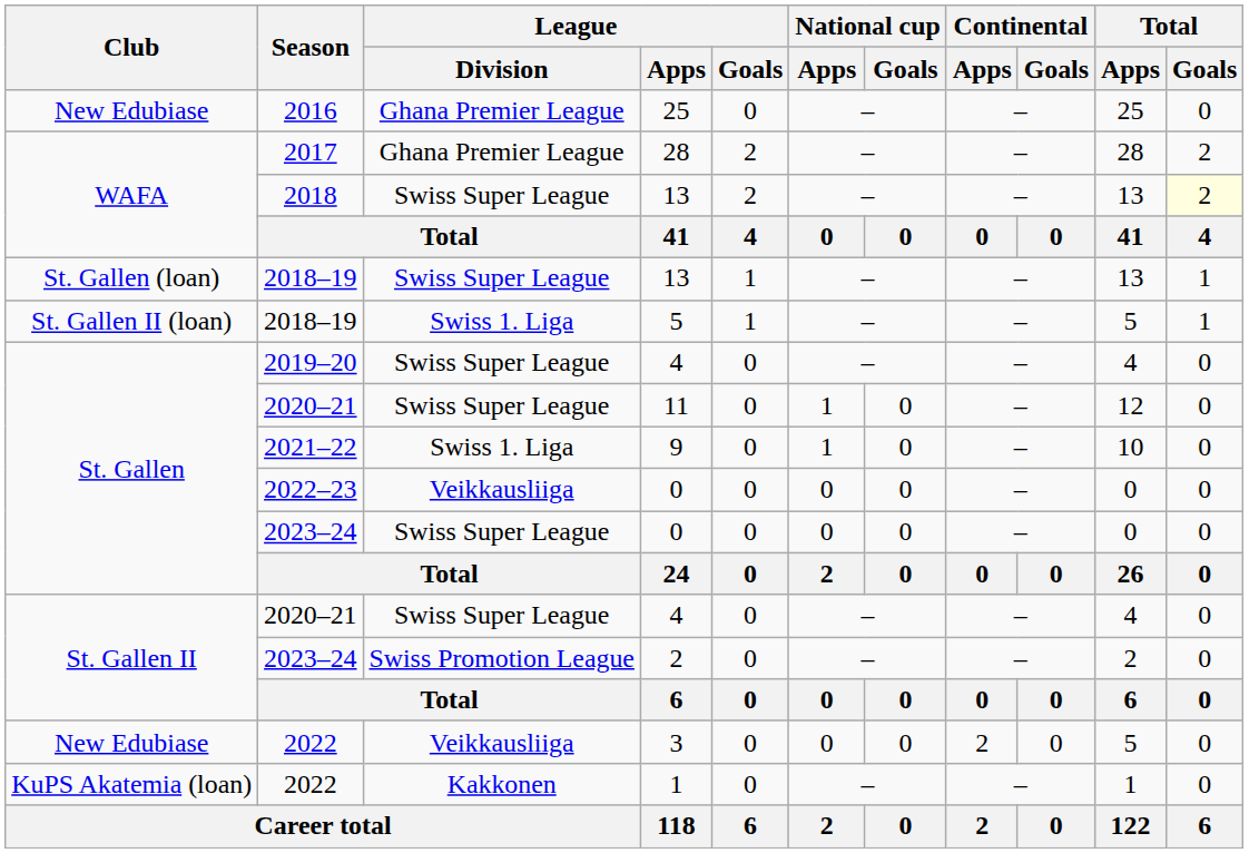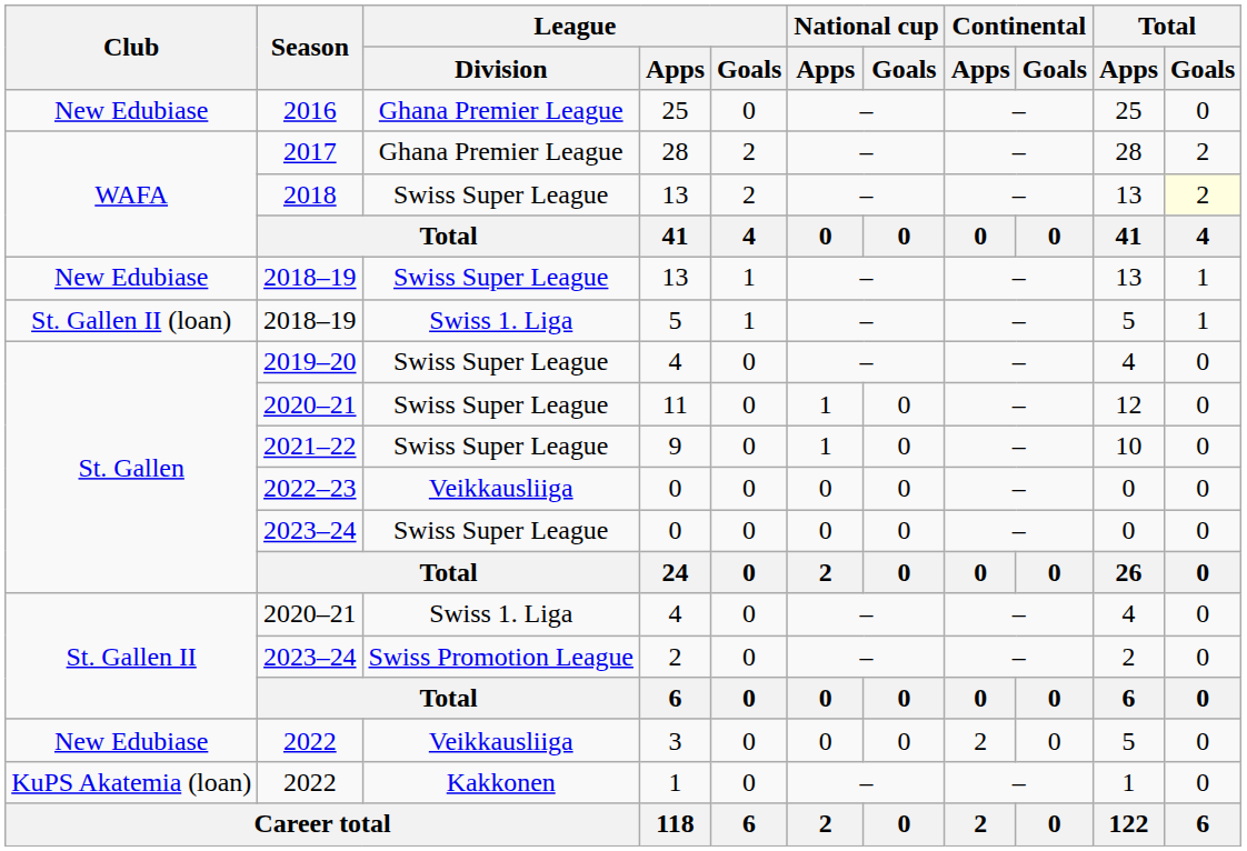2018–19 / 13 | Club: St. Gallen (loan) -> New Edubiase
9 | League / Division: Swiss 1. Liga -> Swiss Super League
2020–21 / 4 | League / Division: Swiss Super League -> Swiss 1. Liga
